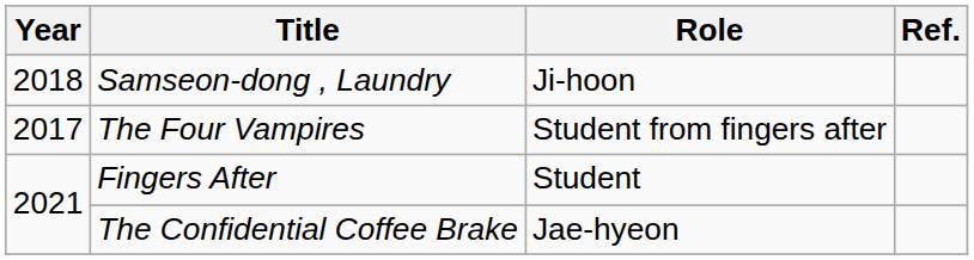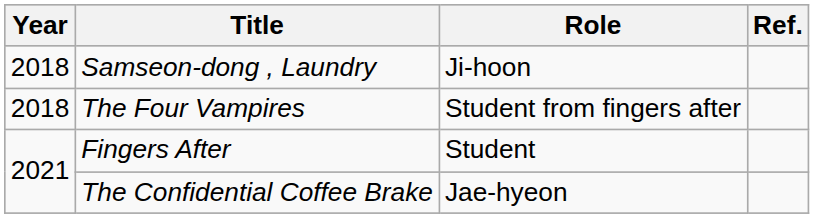The Four Vampires | Year: 2017 -> 2018
